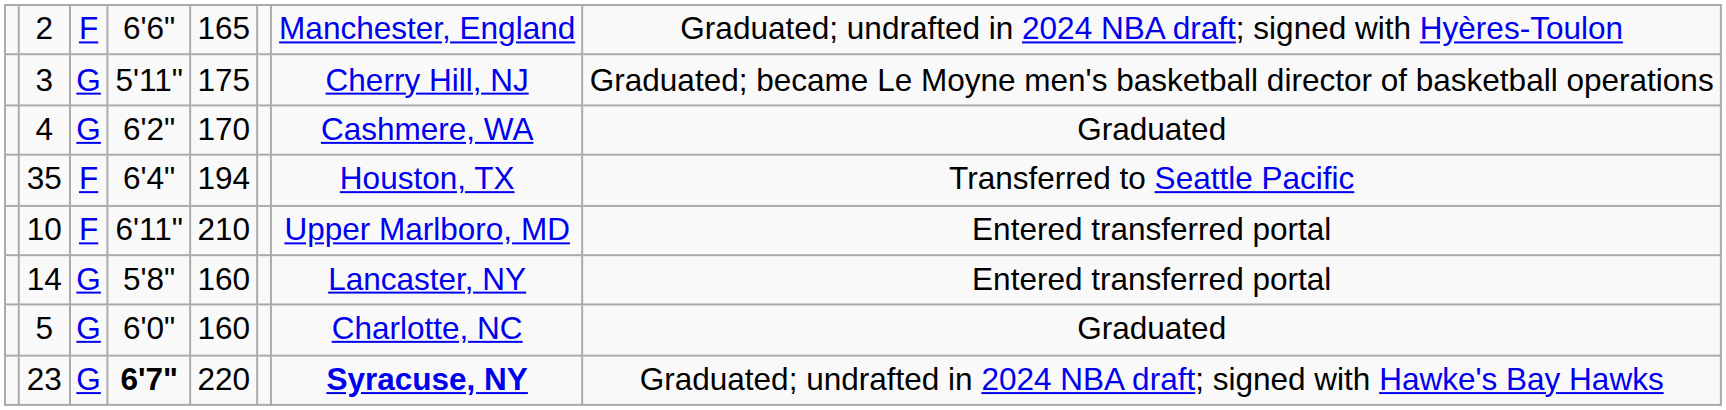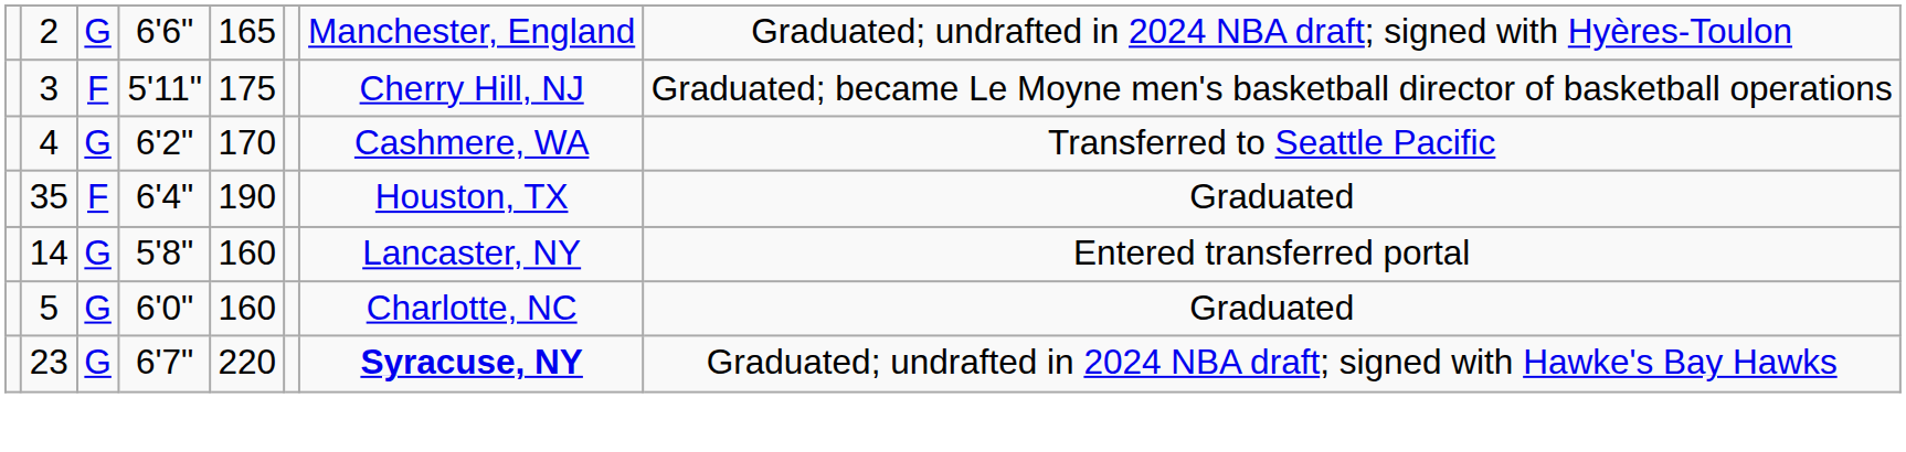2 | column 3: F -> G
3 | column 3: G -> F
4 | column 8: Graduated -> Transferred to Seattle Pacific
35 | column 5: 194 -> 190
35 | column 8: Transferred to Seattle Pacific -> Graduated
- row: 10 | F | 6'11" | 210 | Upper Marlboro, MD | Entered transferred portal
23 | column 4: bold -> normal
